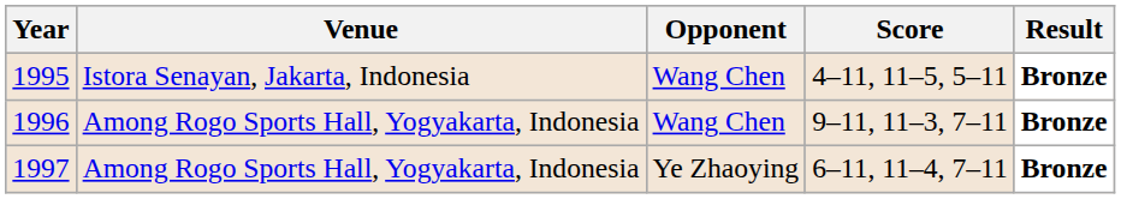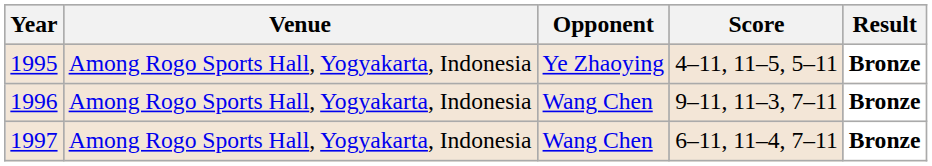1995 | Venue: Istora Senayan, Jakarta, Indonesia -> Among Rogo Sports Hall, Yogyakarta, Indonesia
1995 | Opponent: Wang Chen -> Ye Zhaoying
1997 | Opponent: Ye Zhaoying -> Wang Chen
